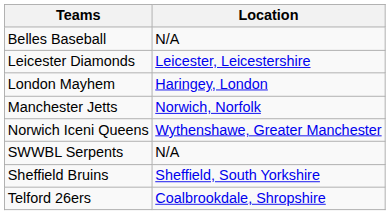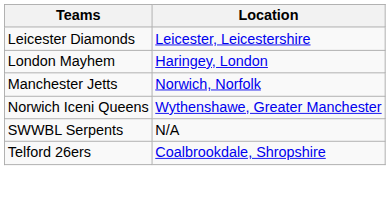- row: Belles Baseball | N/A
- row: Sheffield Bruins | Sheffield, South Yorkshire
